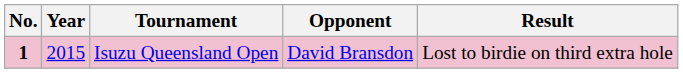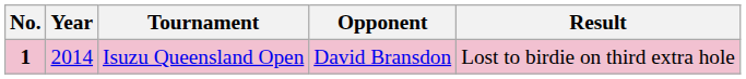Isuzu Queensland Open | Year: 2015 -> 2014
